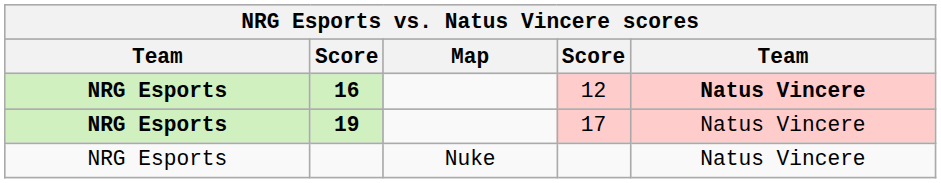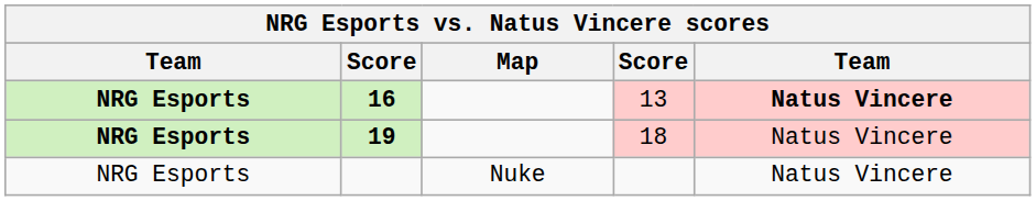16 | column 4: 12 -> 13
19 | column 4: 17 -> 18
